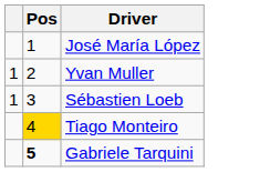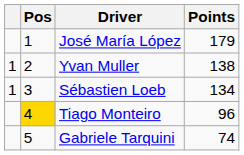+ column: Points | 179 | 138 | 134 | 96 | 74
Gabriele Tarquini | Pos: bold -> normal
